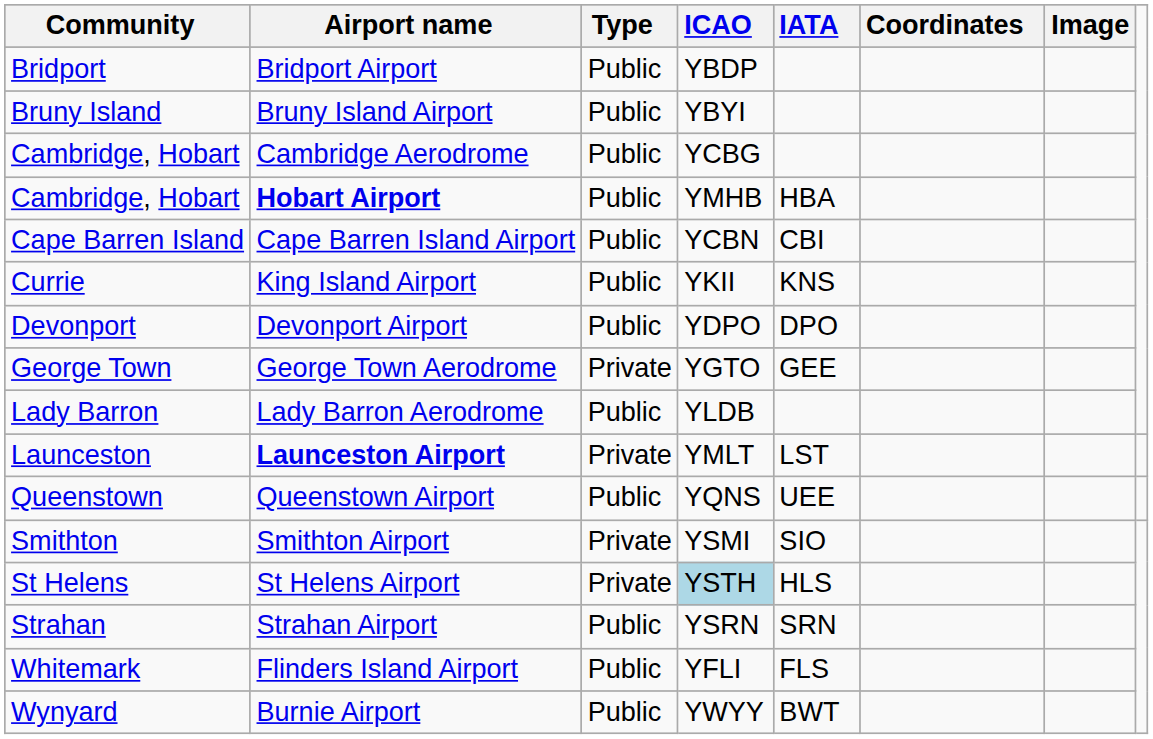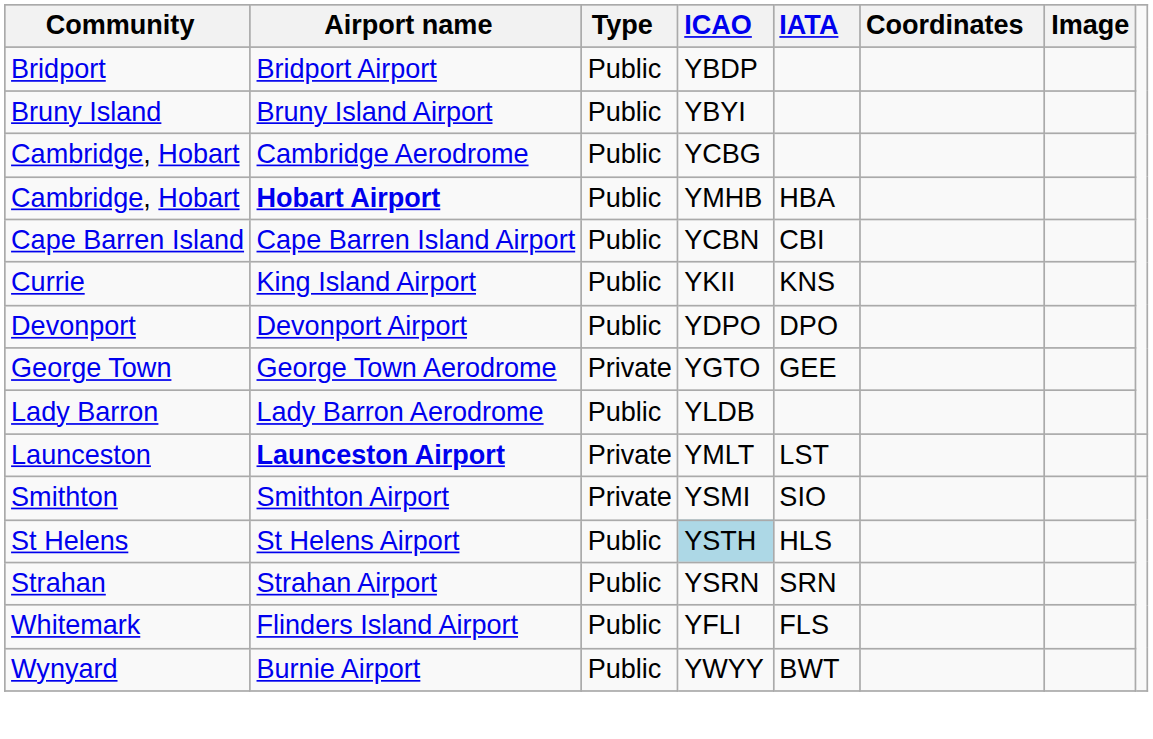- row: Queenstown | Queenstown Airport | Public | YQNS | UEE
St Helens Airport | Type: Private -> Public
